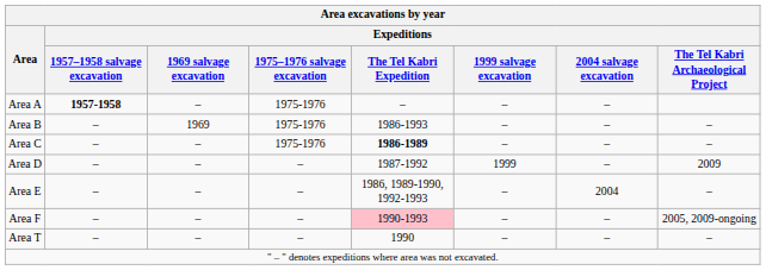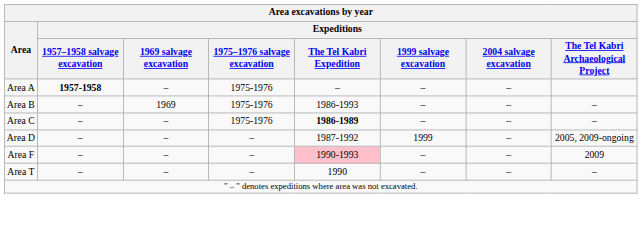Area D | Expeditions / The Tel Kabri Archaeological Project: 2009 -> 2005, 2009-ongoing
- row: Area E | – | – | – | 1986, 1989-1990, 1992-1993 | – | 2004 | –
Area F | Expeditions / The Tel Kabri Archaeological Project: 2005, 2009-ongoing -> 2009
